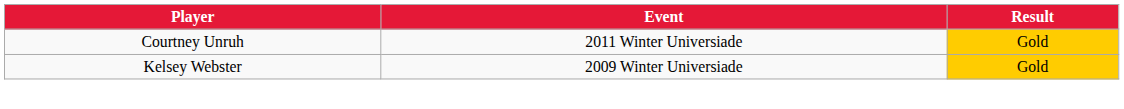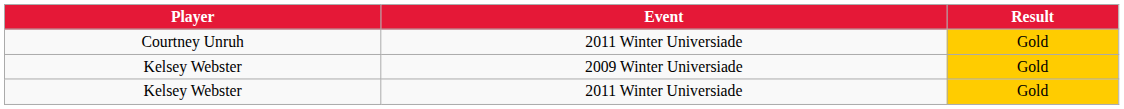+ row: Kelsey Webster | 2011 Winter Universiade | Gold
